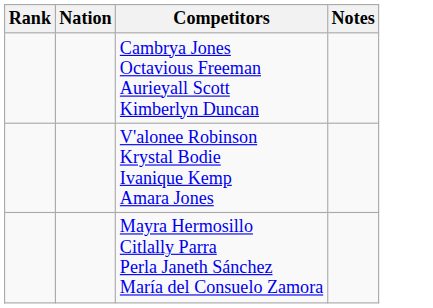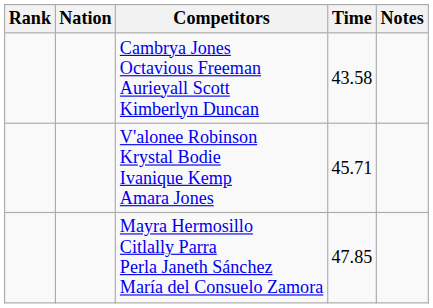+ column: Time | 43.58 | 45.71 | 47.85
